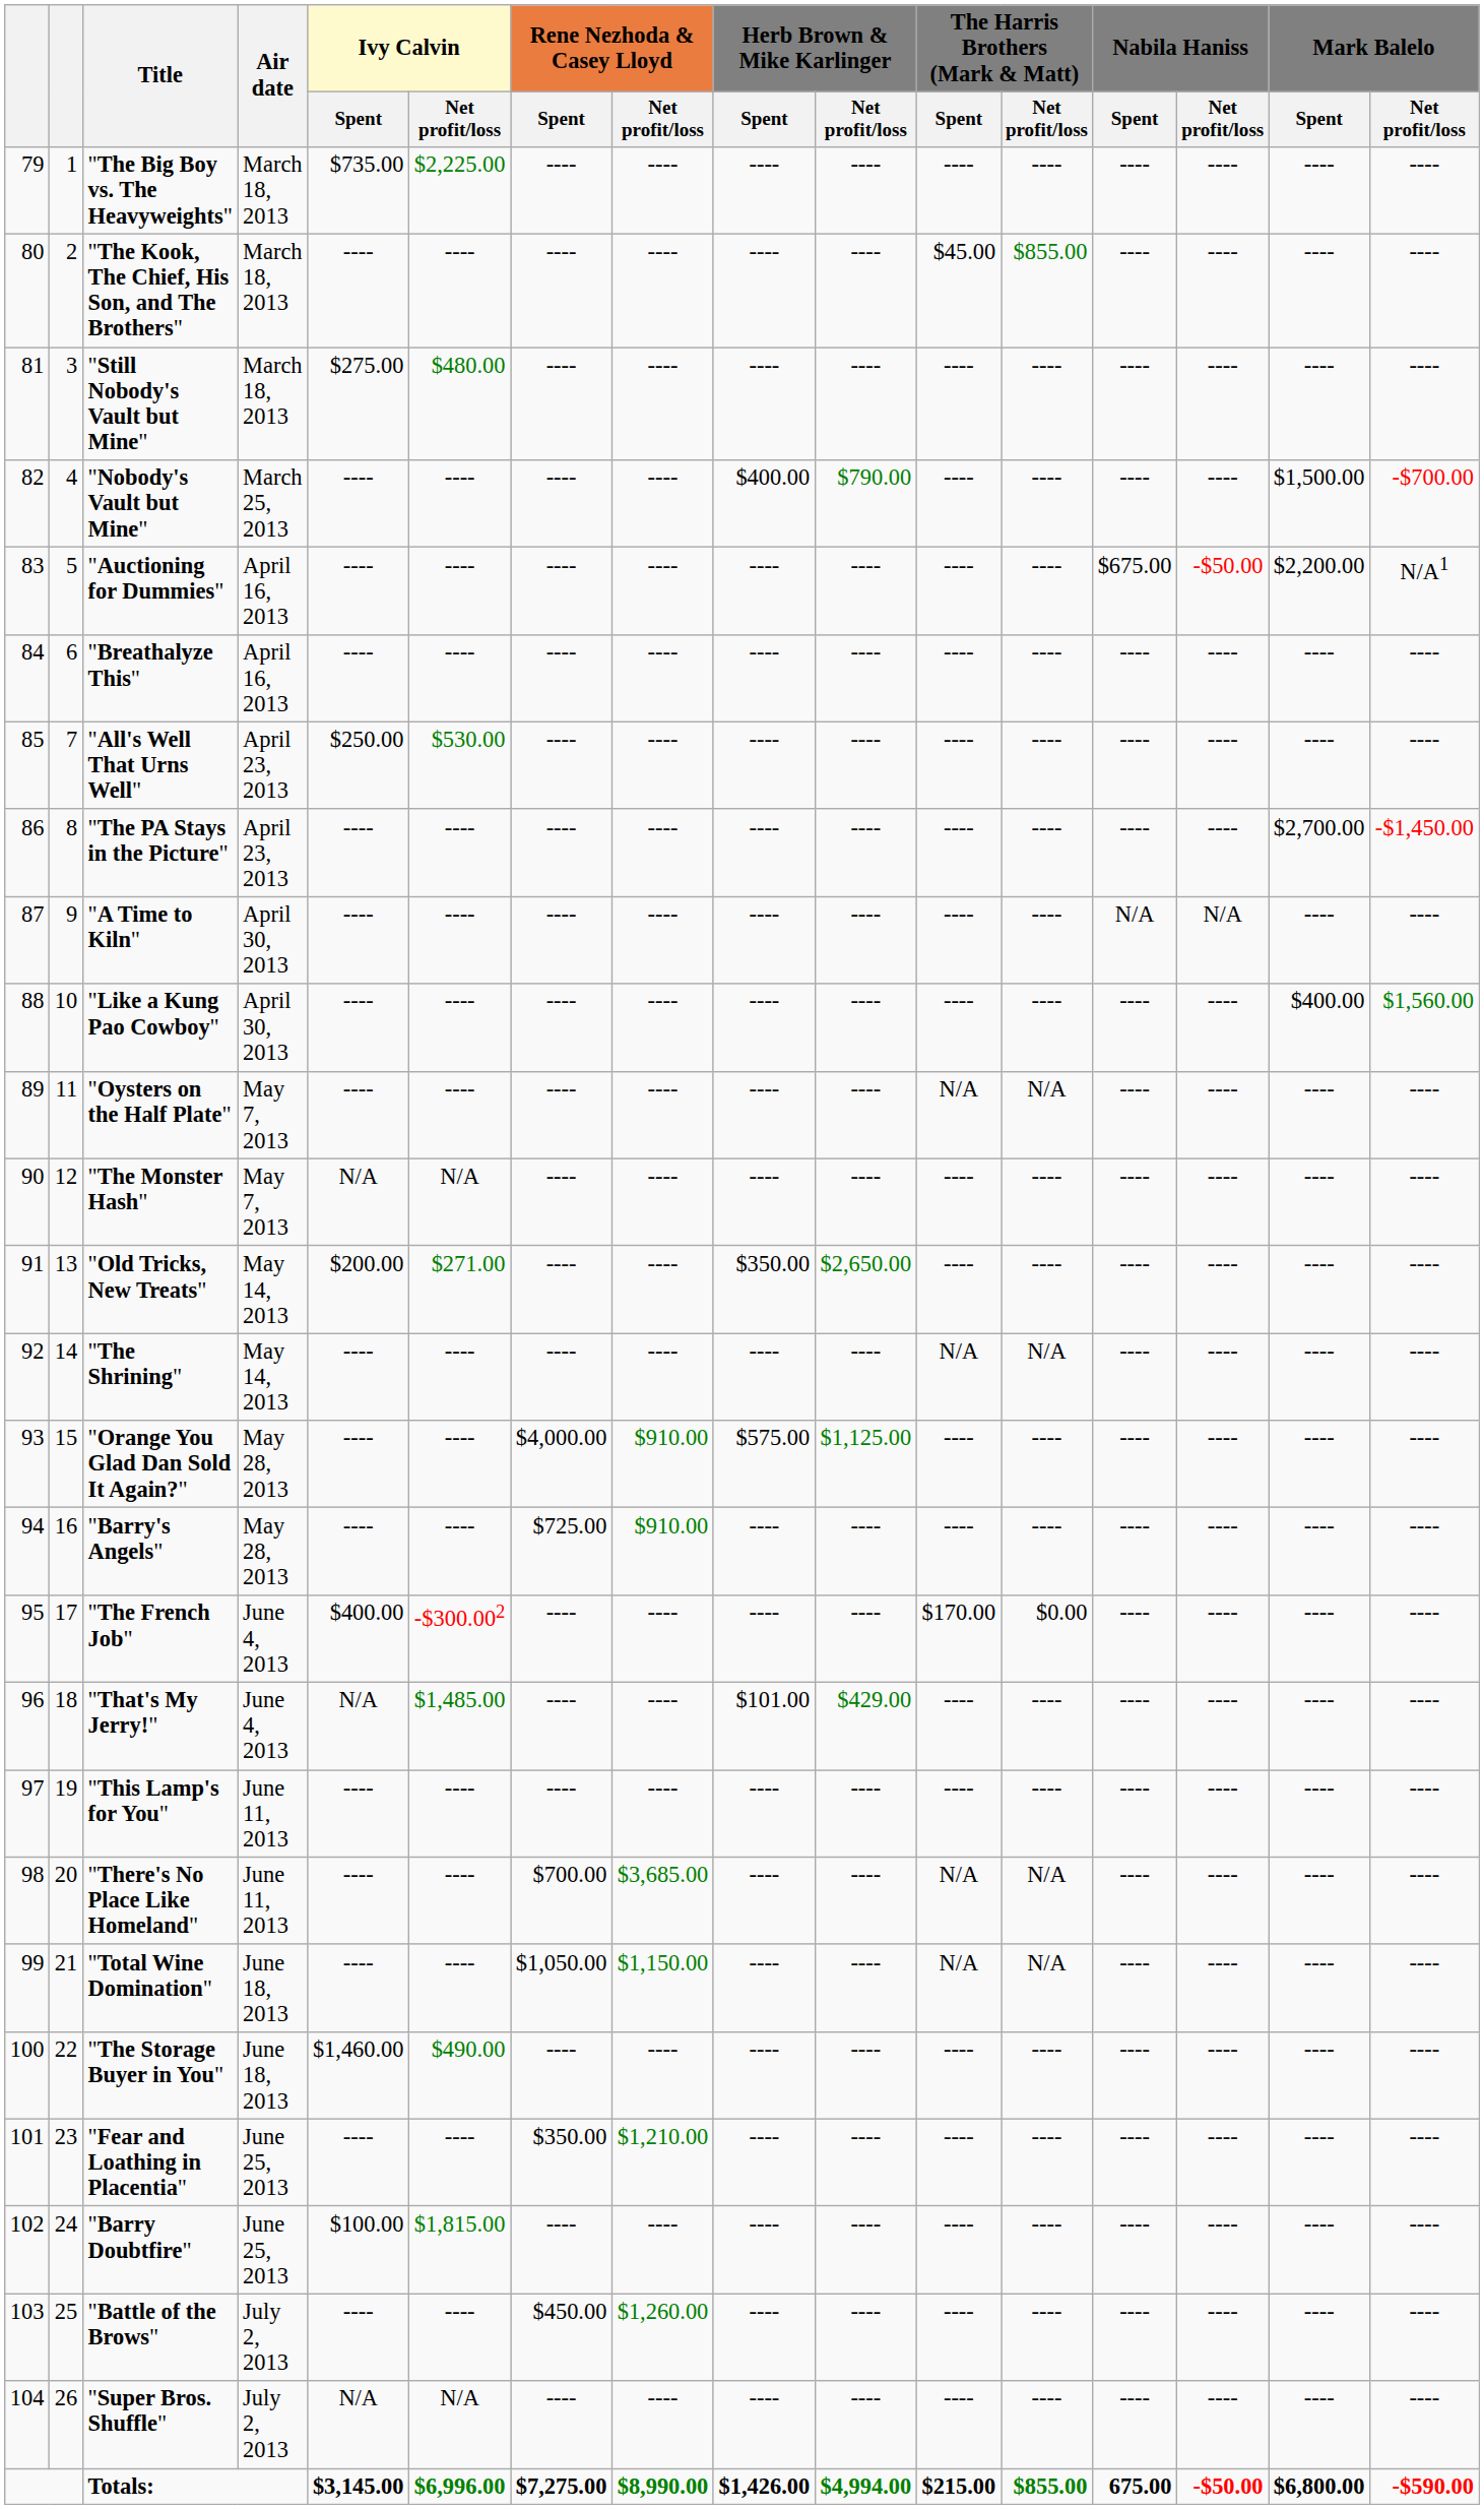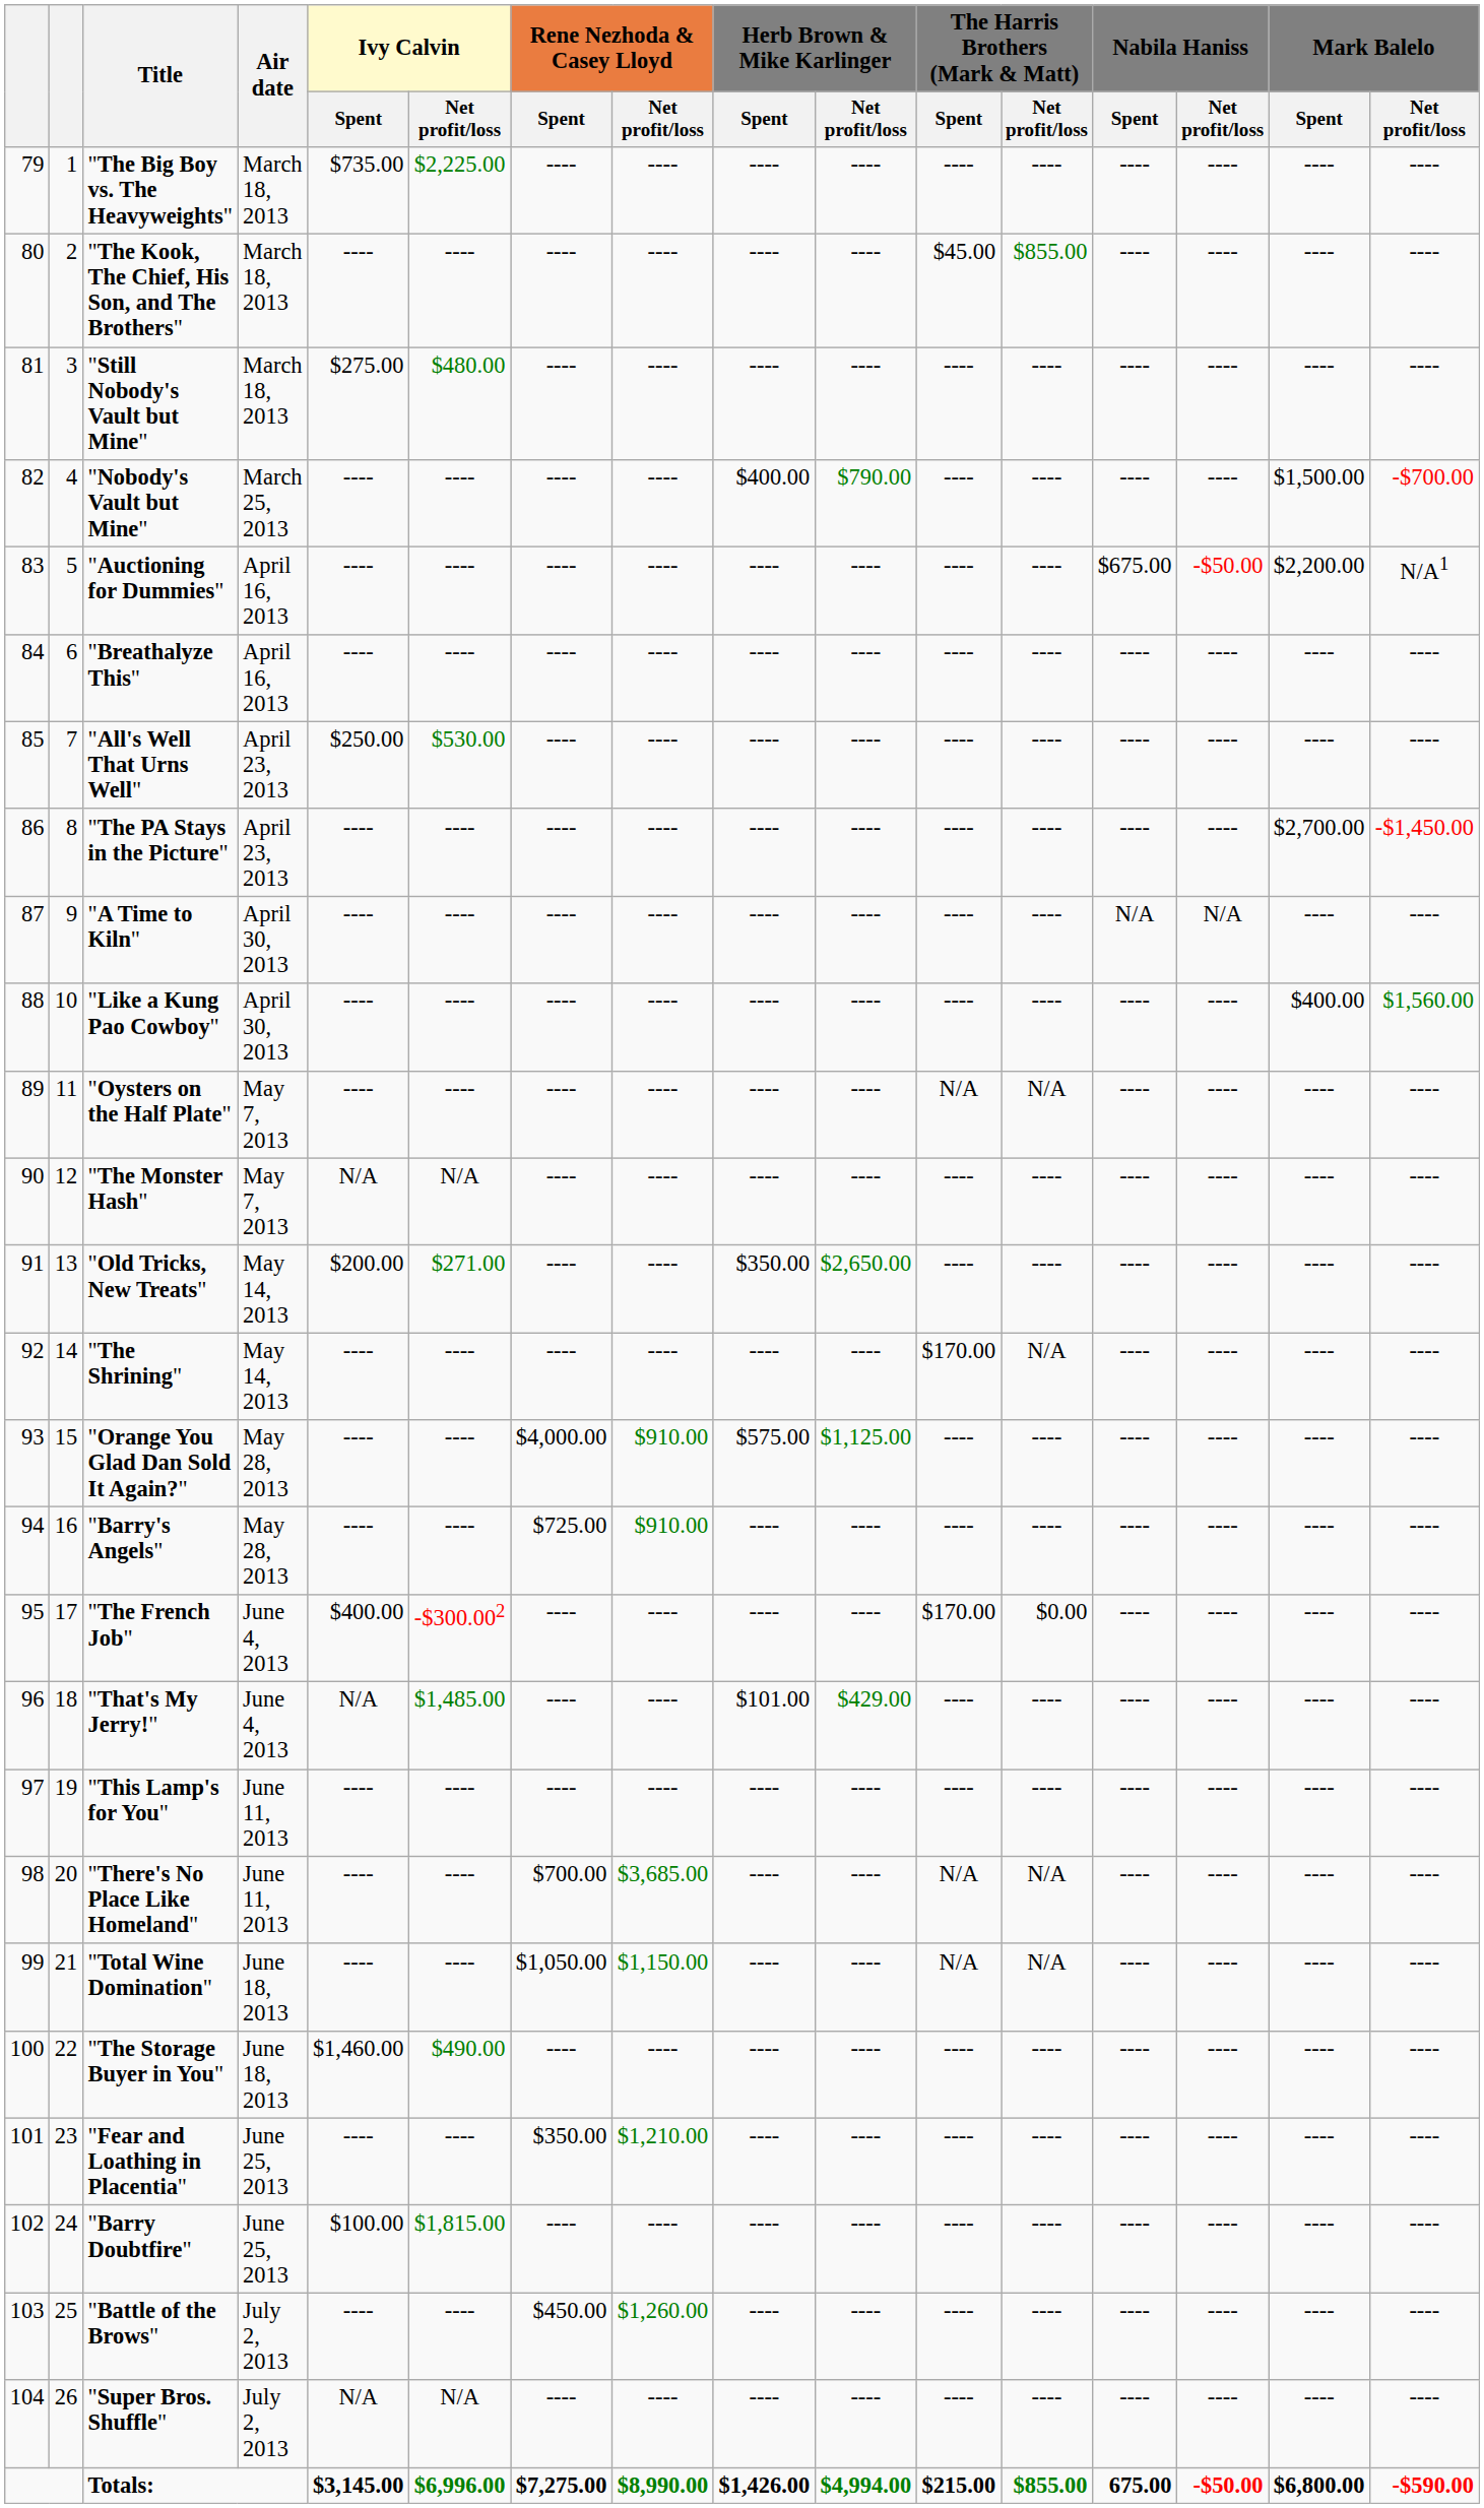"The Shrining" | The Harris Brothers (Mark & Matt) / Spent: N/A -> $170.00
